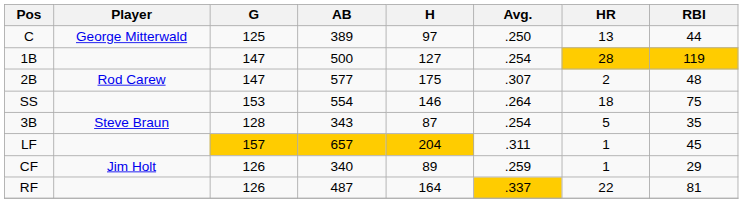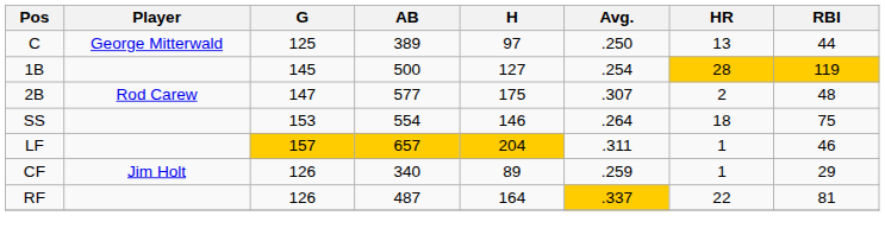1B | G: 147 -> 145
- row: 3B | Steve Braun | 128 | 343 | 87 | .254 | 5 | 35
LF | RBI: 45 -> 46
